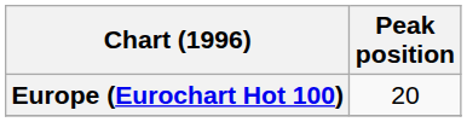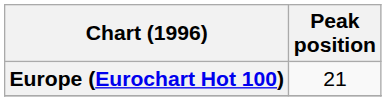Europe (Eurochart Hot 100) | Peak position: 20 -> 21
